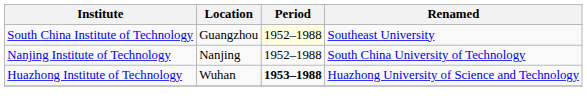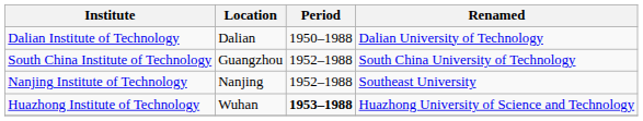+ row: Dalian Institute of Technology | Dalian | 1950–1988 | Dalian University of Technology
South China Institute of Technology | Period: lightyellow background -> no background
South China Institute of Technology | Renamed: Southeast University -> South China University of Technology
Nanjing Institute of Technology | Renamed: South China University of Technology -> Southeast University
